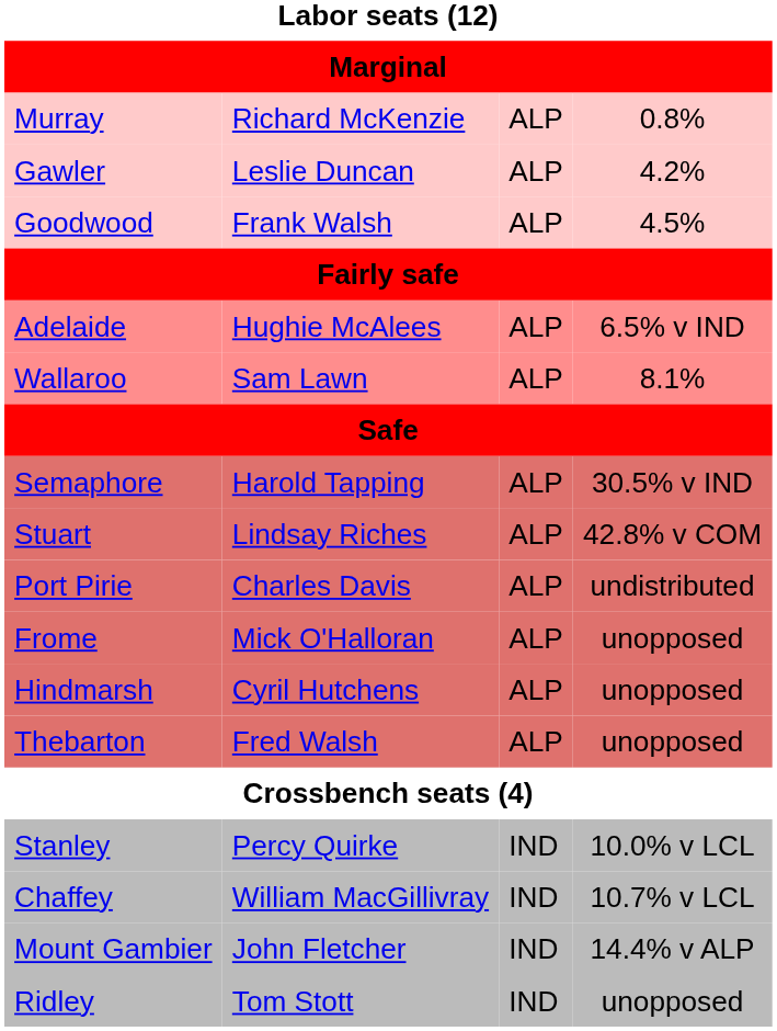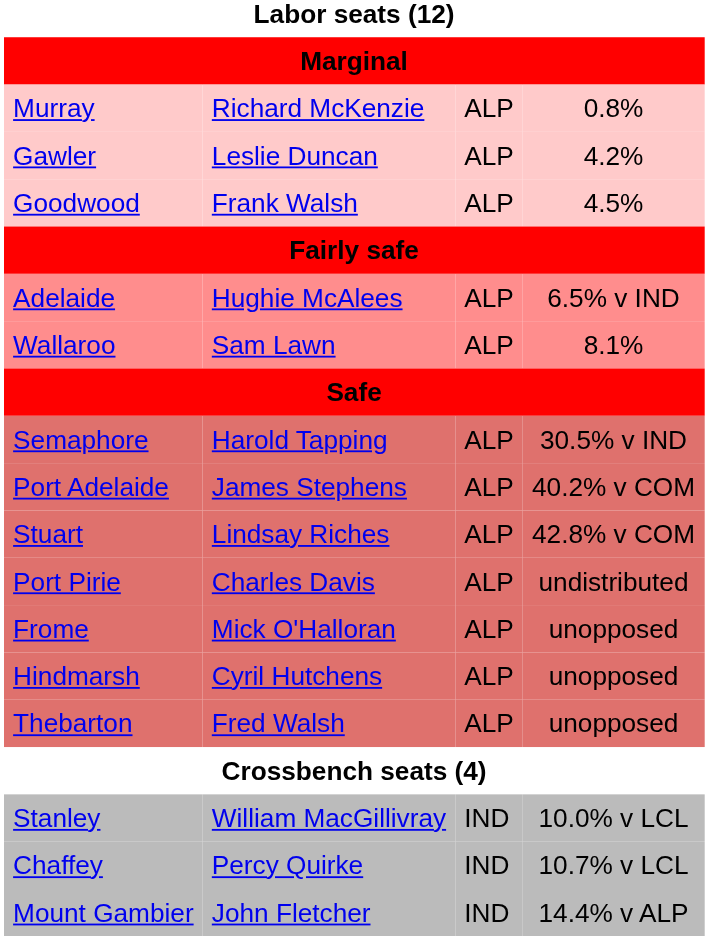+ row: Port Adelaide | James Stephens | ALP | 40.2% v COM
Stanley | column 2: Percy Quirke -> William MacGillivray
Chaffey | column 2: William MacGillivray -> Percy Quirke
- row: Ridley | Tom Stott | IND | unopposed
